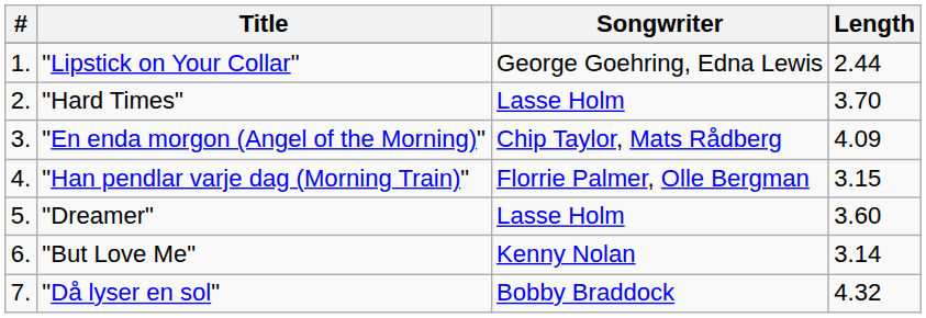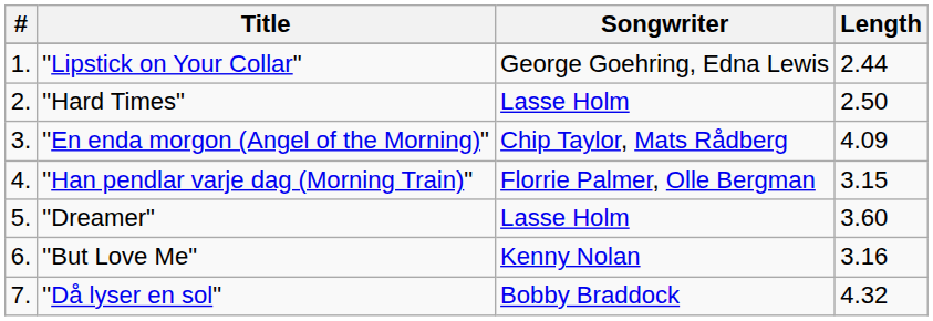"Hard Times" | Length: 3.70 -> 2.50
"But Love Me" | Length: 3.14 -> 3.16
